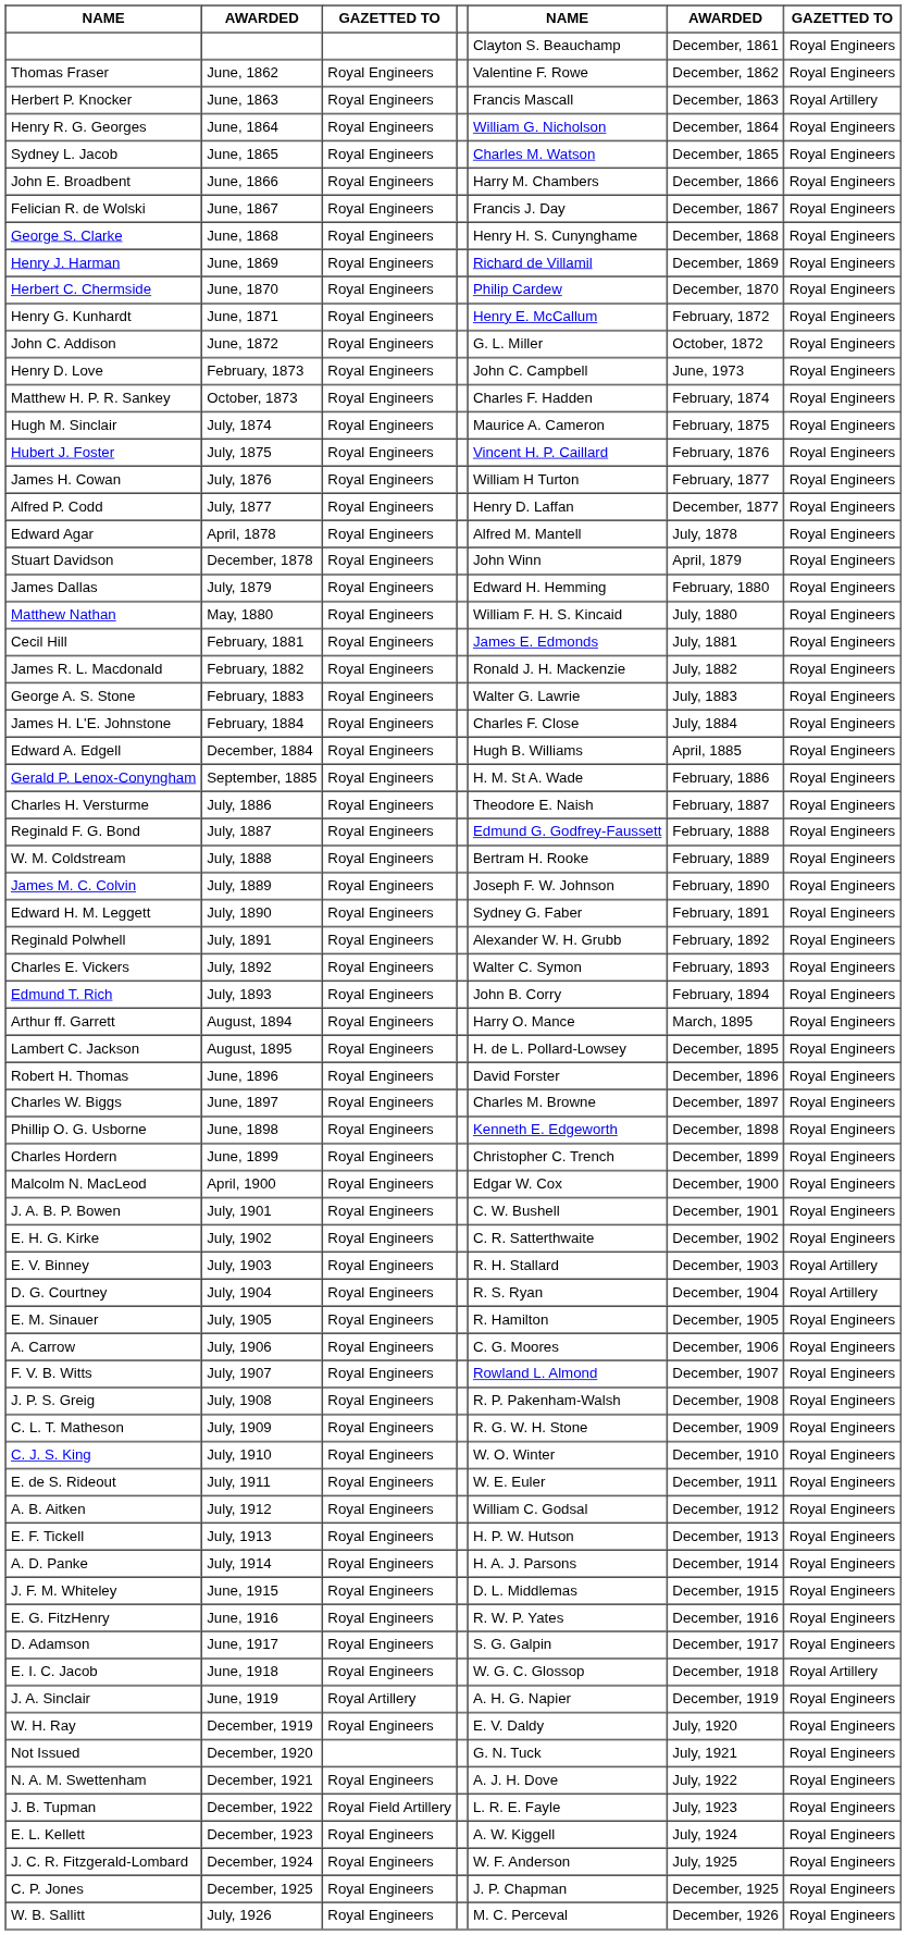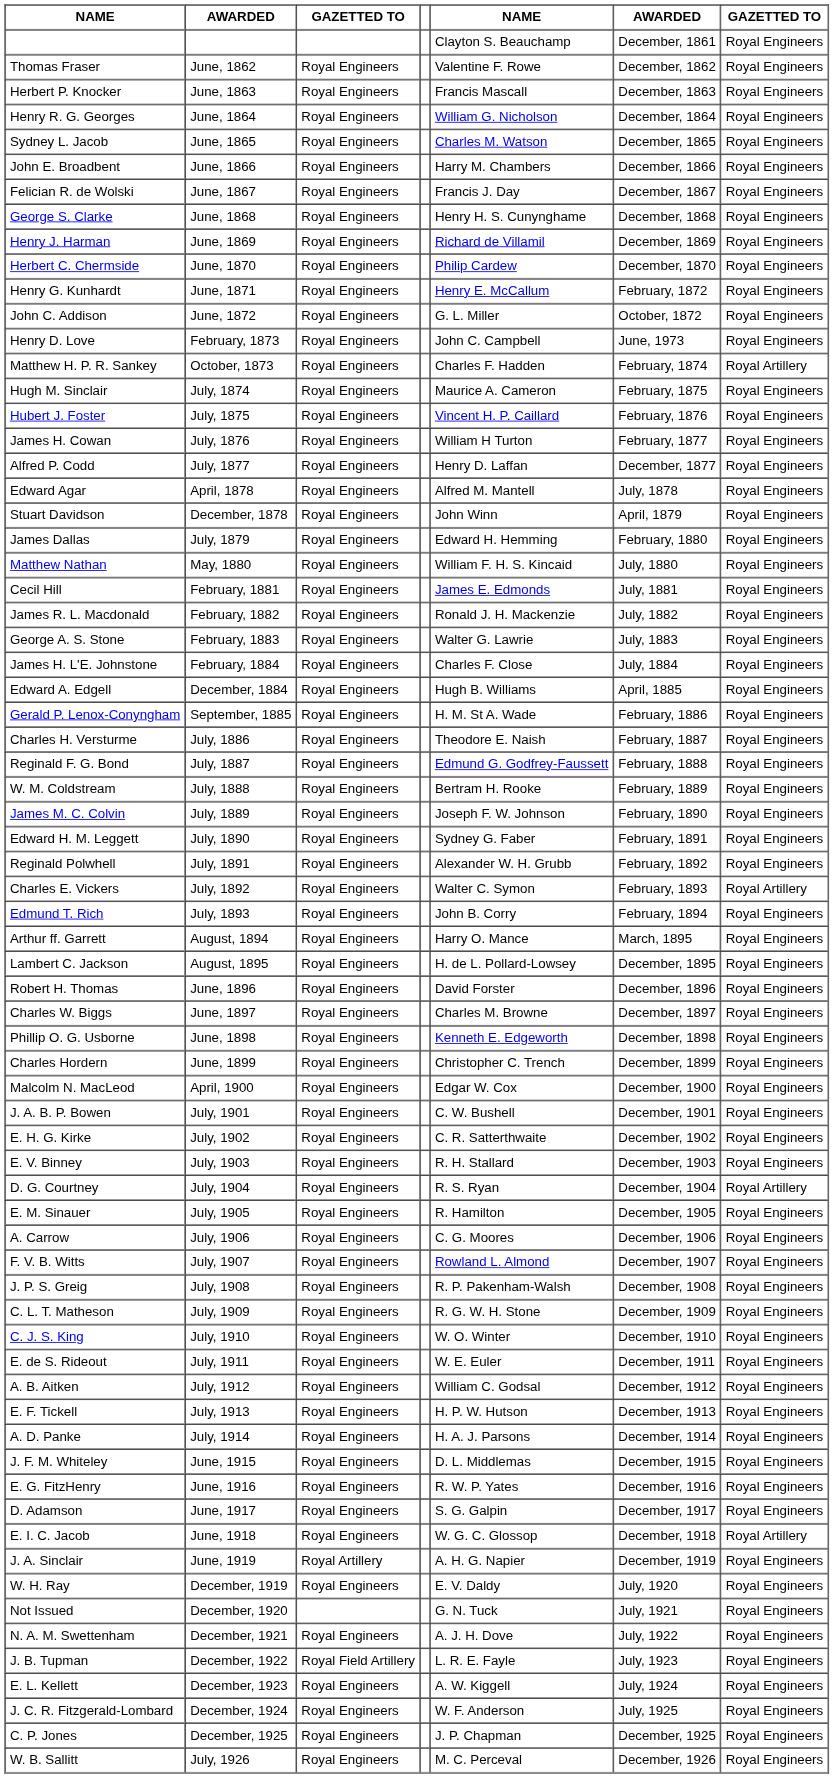Herbert P. Knocker | column 7: Royal Artillery -> Royal Engineers
Matthew H. P. R. Sankey | column 7: Royal Engineers -> Royal Artillery
Charles E. Vickers | column 7: Royal Engineers -> Royal Artillery
E. V. Binney | column 7: Royal Artillery -> Royal Engineers
